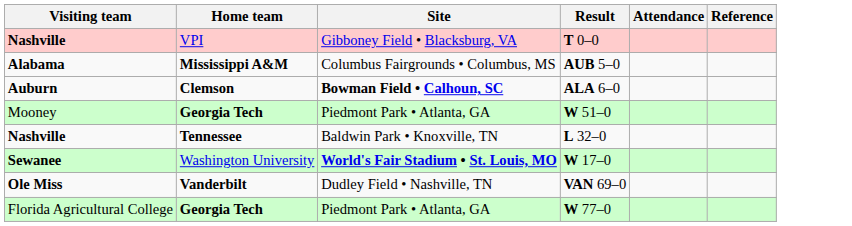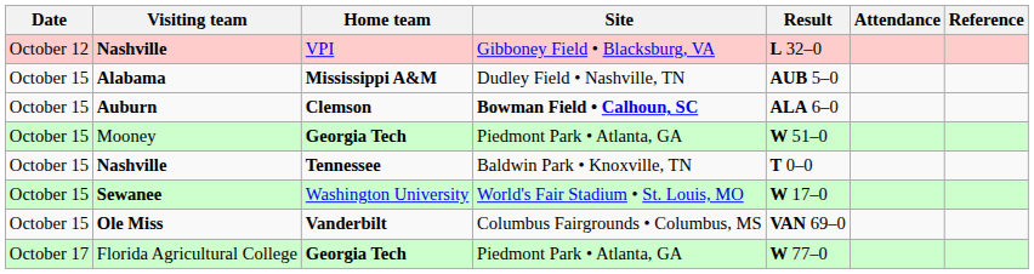+ column: Date | October 12 | October 15 | October 15 | October 15 | October 15 | October 15 | October 15 | October 17
Nashville / VPI | Result: T 0–0 -> L 32–0
Alabama | Site: Columbus Fairgrounds • Columbus, MS -> Dudley Field • Nashville, TN
Nashville / Tennessee | Result: L 32–0 -> T 0–0
Sewanee | Site: bold -> normal
Ole Miss | Site: Dudley Field • Nashville, TN -> Columbus Fairgrounds • Columbus, MS
